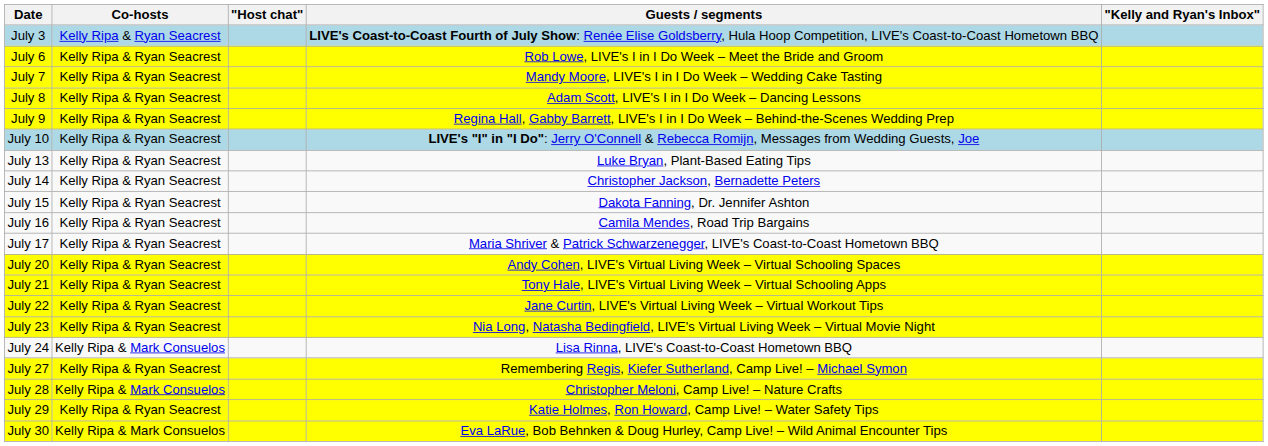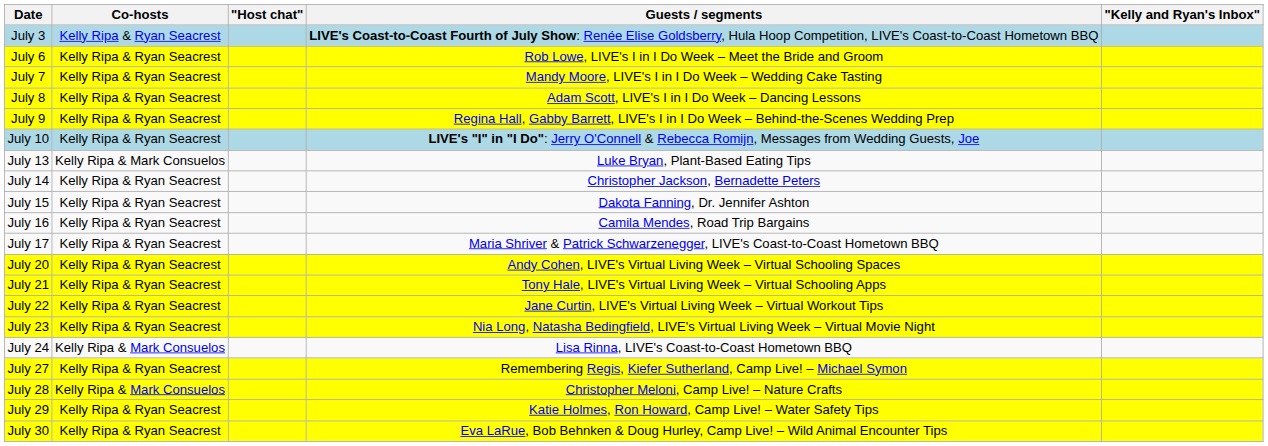July 13 | Co-hosts: Kelly Ripa & Ryan Seacrest -> Kelly Ripa & Mark Consuelos
July 30 | Co-hosts: Kelly Ripa & Mark Consuelos -> Kelly Ripa & Ryan Seacrest
